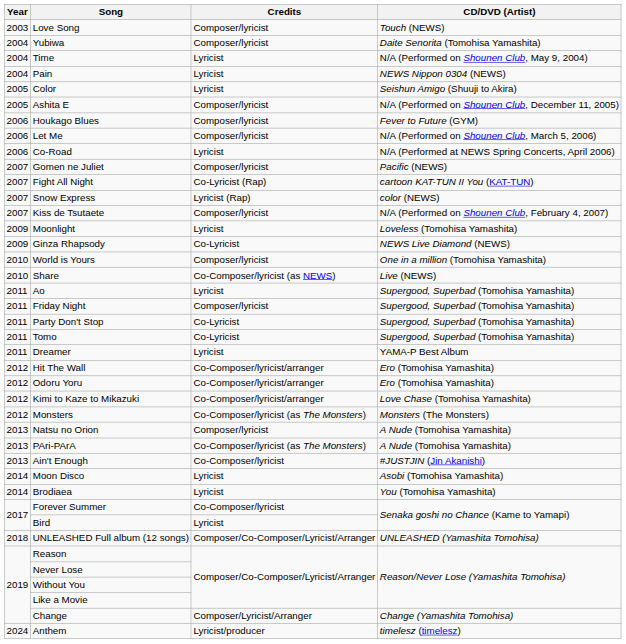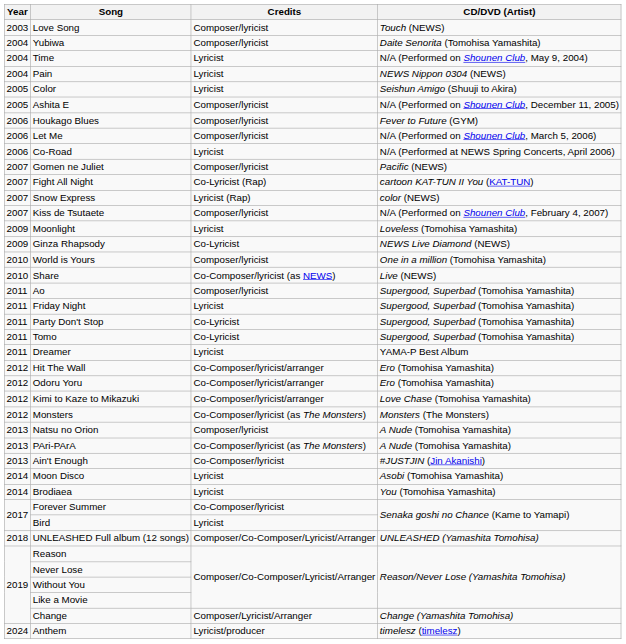Ao | Credits: Lyricist -> Composer/lyricist
Friday Night | Credits: Composer/lyricist -> Lyricist
